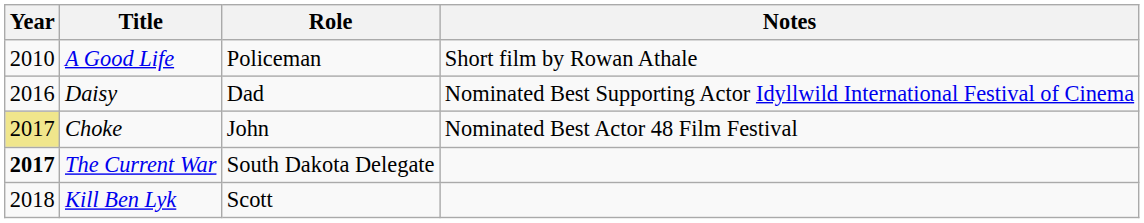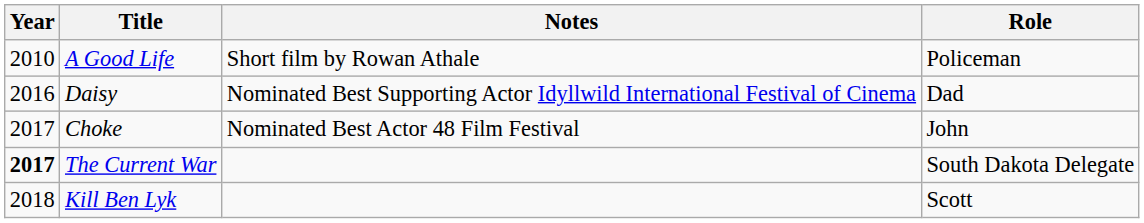columns swapped: Role <-> Notes
Choke | Year: khaki background -> no background
